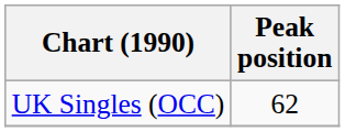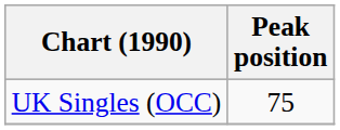UK Singles (OCC) | Peak position: 62 -> 75
